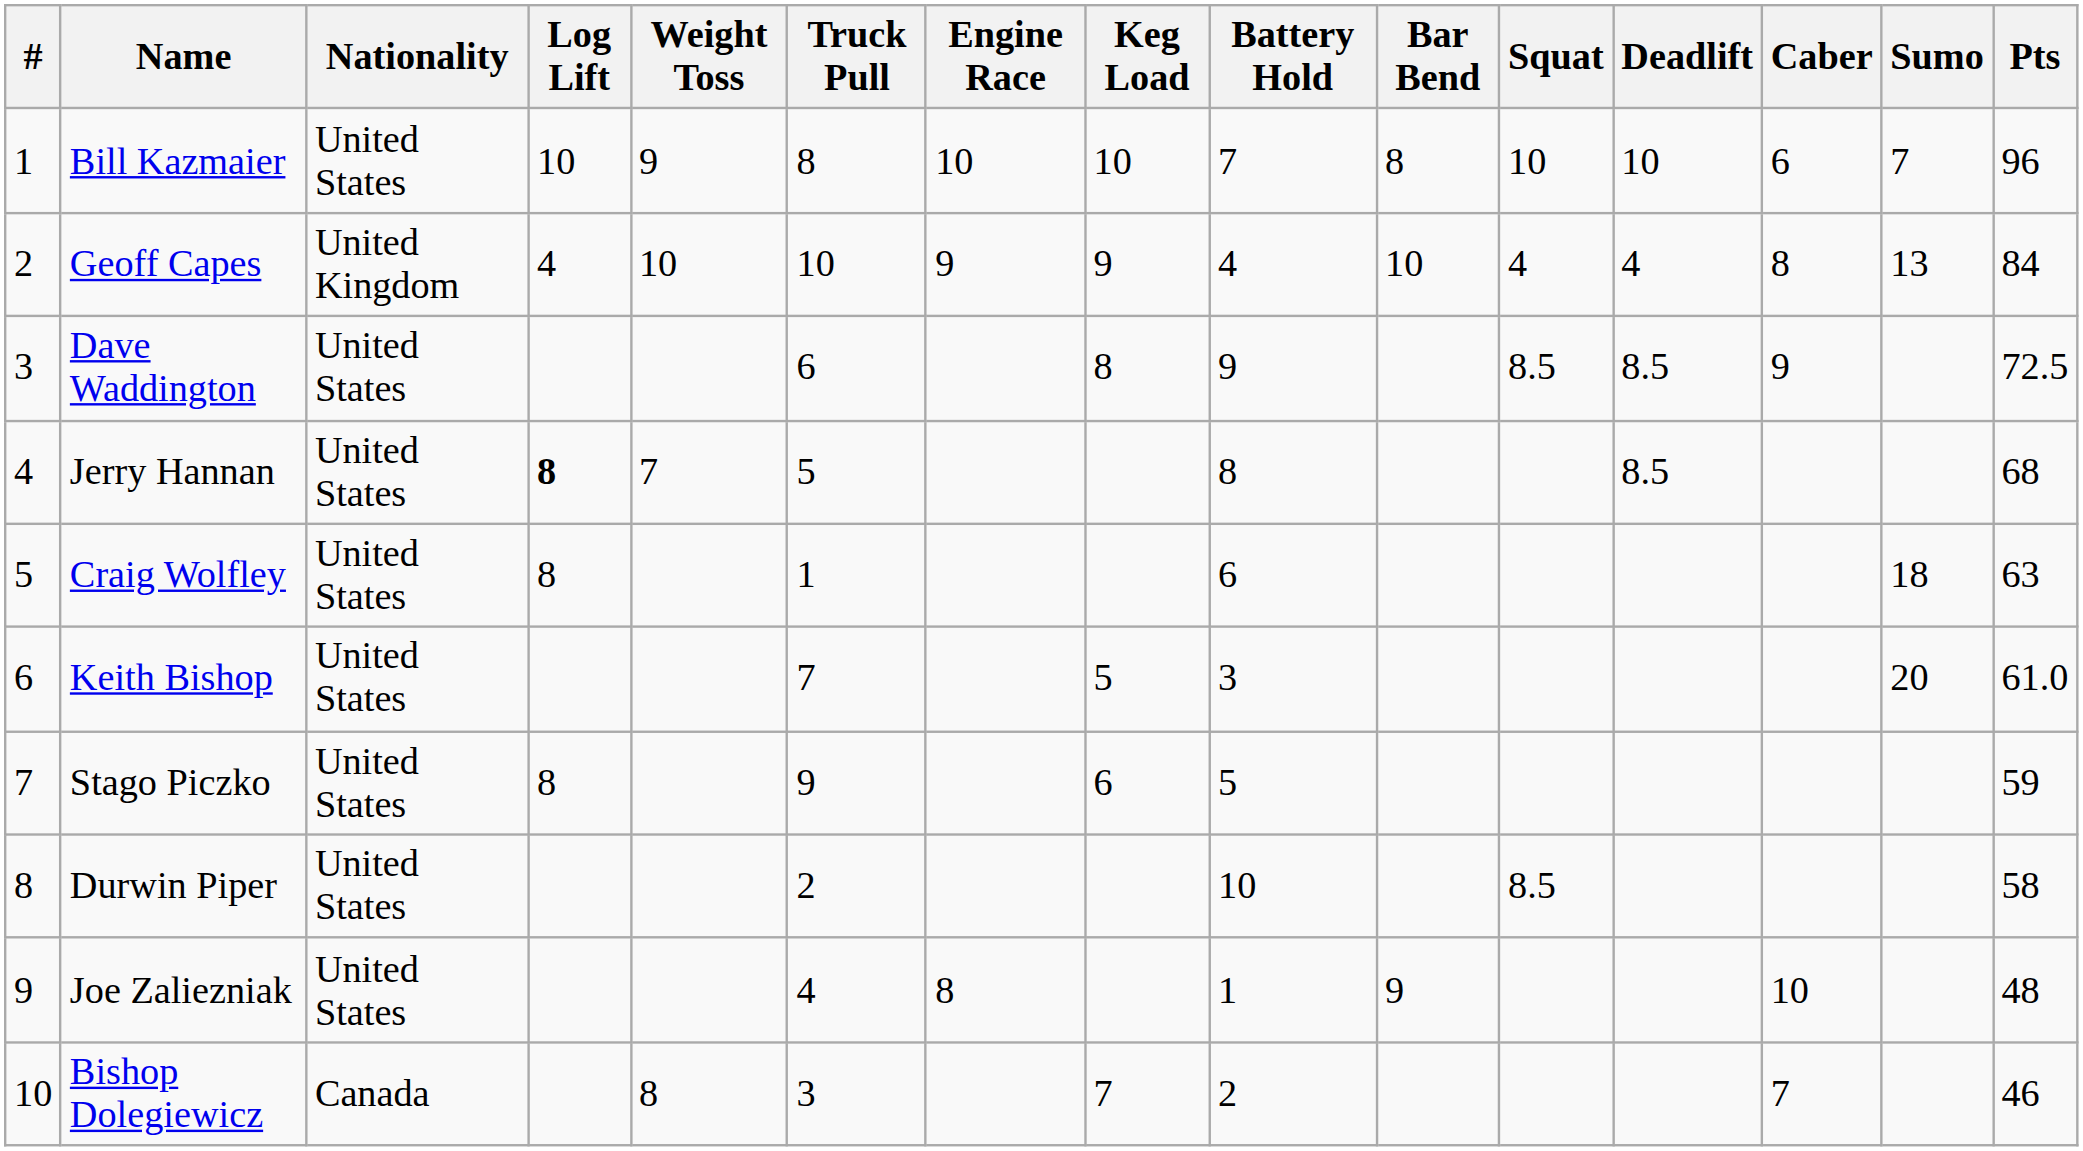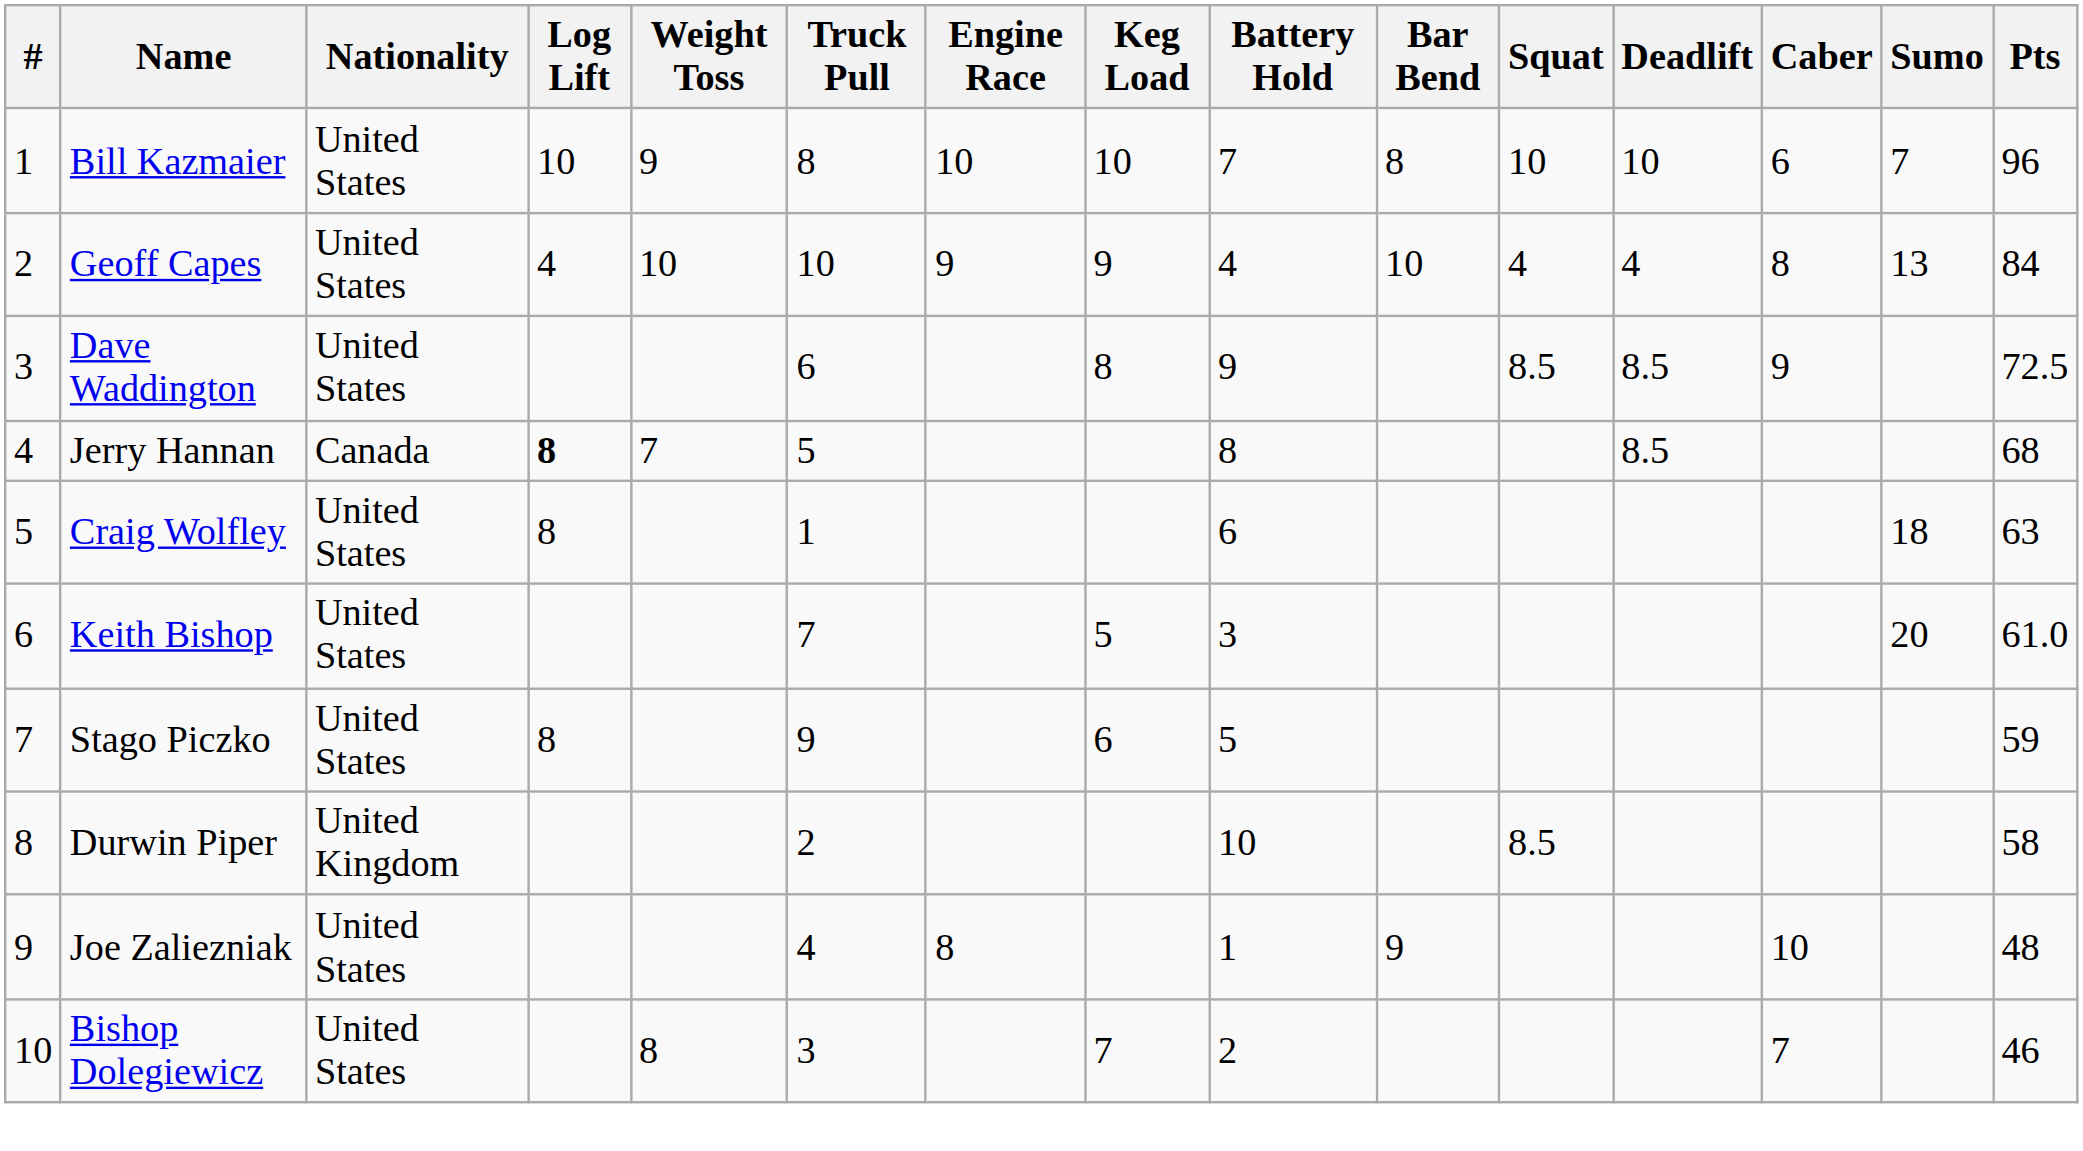Geoff Capes | Nationality: United Kingdom -> United States
Jerry Hannan | Nationality: United States -> Canada
Durwin Piper | Nationality: United States -> United Kingdom
Bishop Dolegiewicz | Nationality: Canada -> United States
